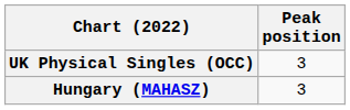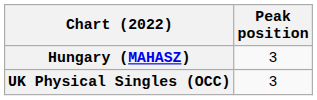rows swapped: UK Physical Singles (OCC) <-> Hungary (MAHASZ)
